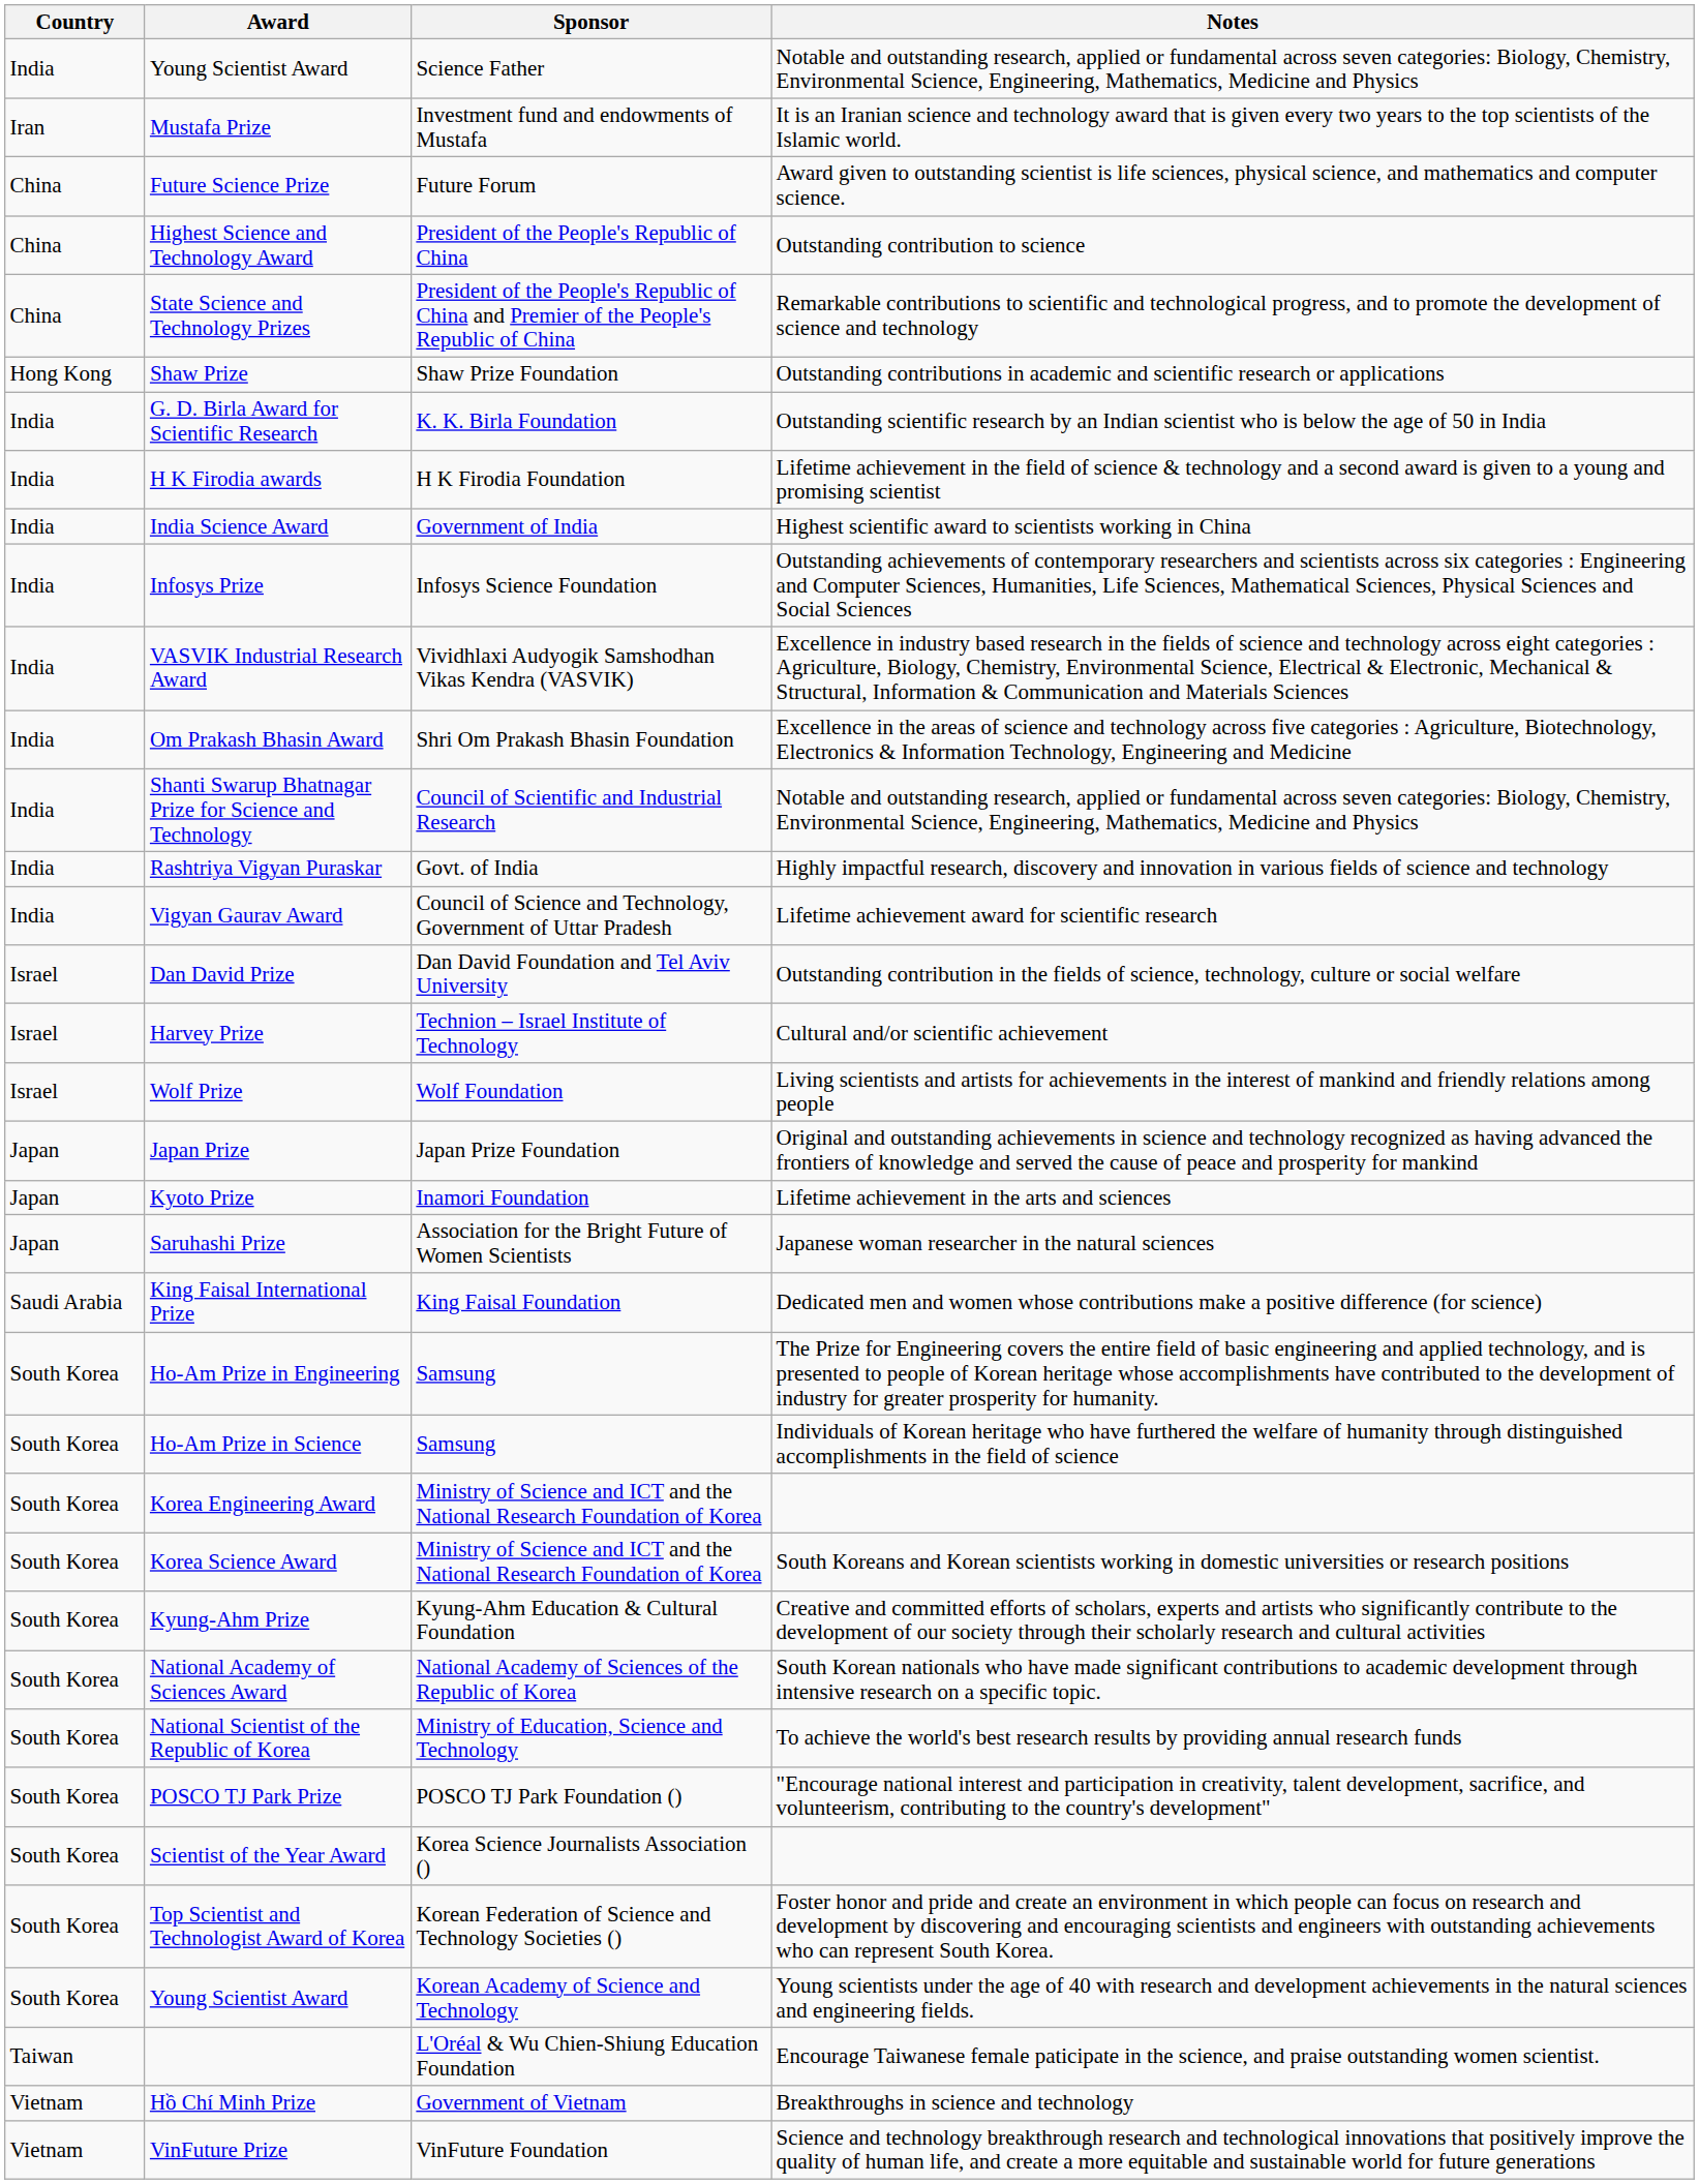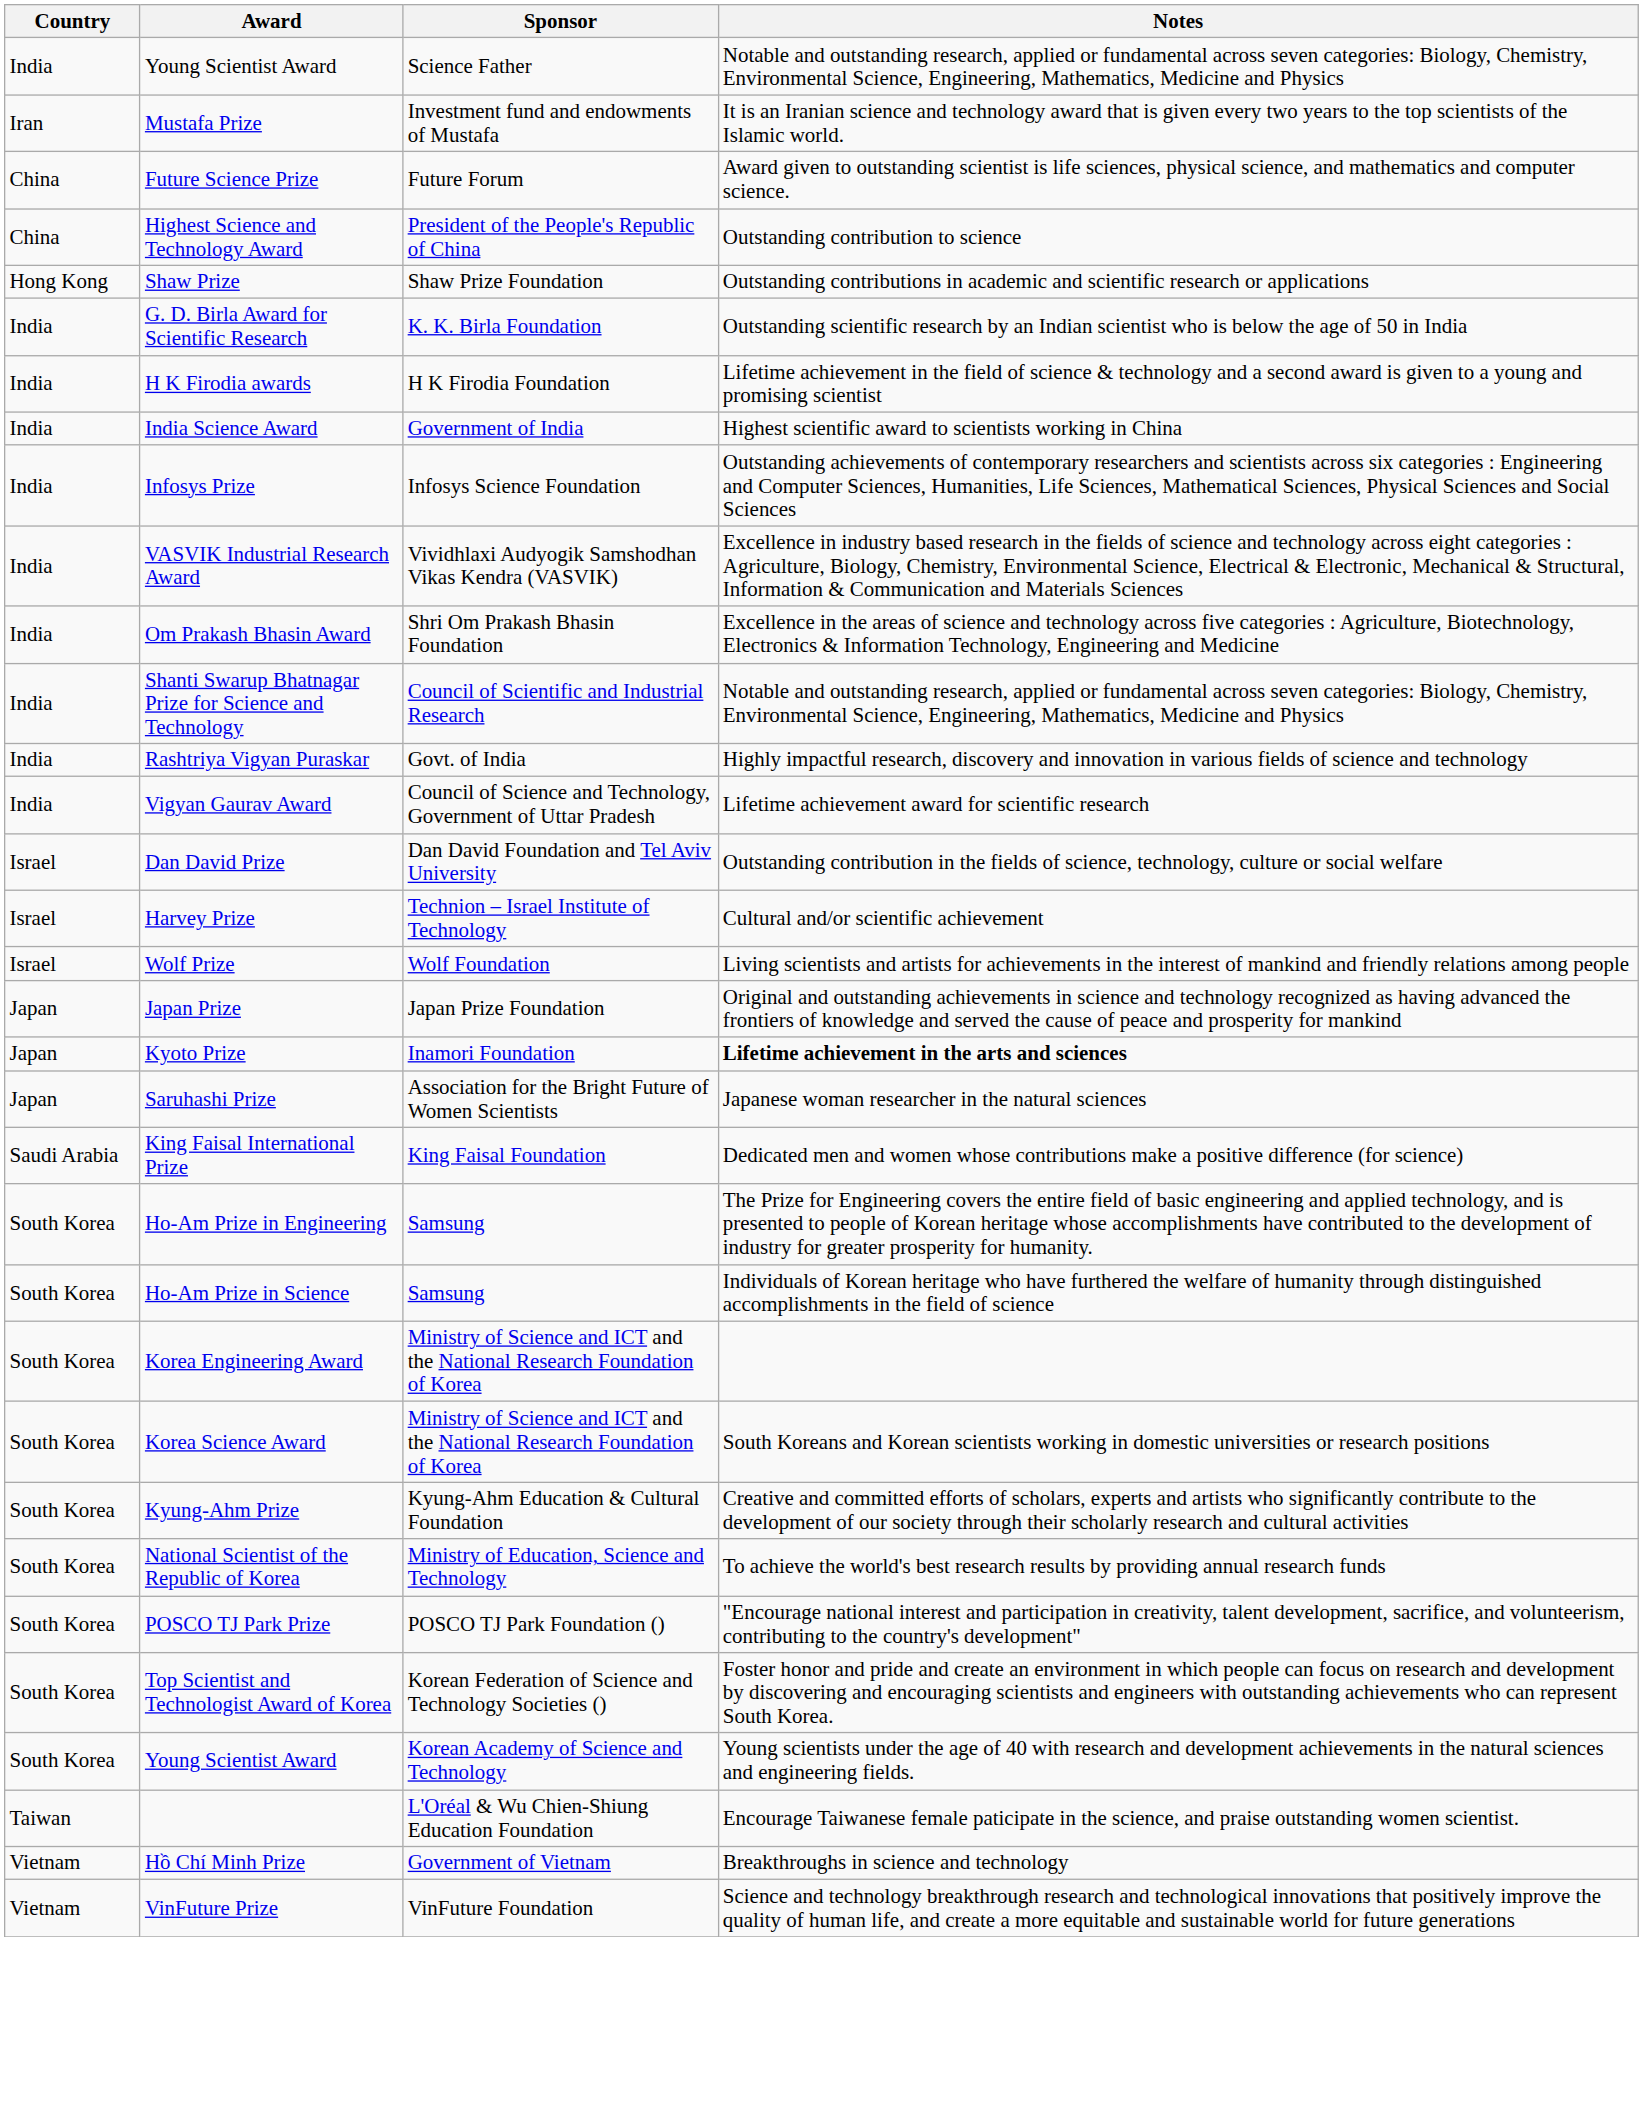- row: China | State Science and Technology Prizes | President of the People's Republic of China and Premier of the People's Republic of China | Remarkable contributions to scientific and technological progress, and to promote the development of science and technology
Kyoto Prize | Notes: normal -> bold
- row: South Korea | National Academy of Sciences Award | National Academy of Sciences of the Republic of Korea | South Korean nationals who have made significant contributions to academic development through intensive research on a specific topic.
- row: South Korea | Scientist of the Year Award | Korea Science Journalists Association ()
